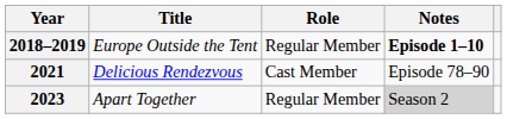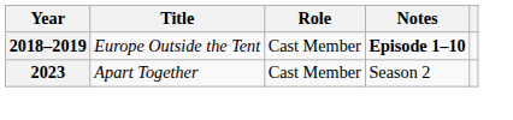2018–2019 | Role: Regular Member -> Cast Member
- row: 2021 | Delicious Rendezvous | Cast Member | Episode 78–90
2023 | Role: Regular Member -> Cast Member
2023 | Notes: lightgrey background -> no background
